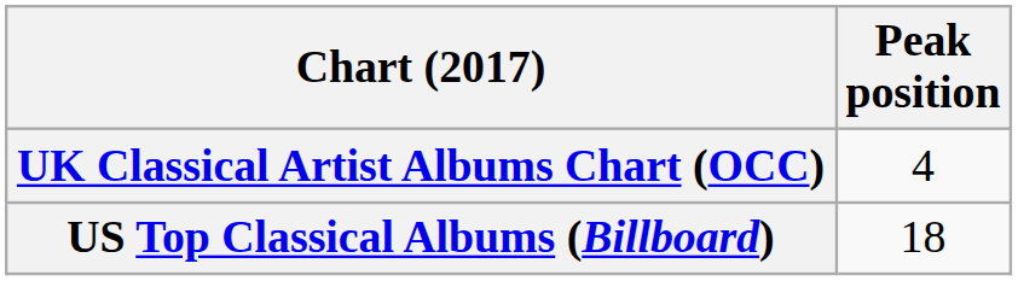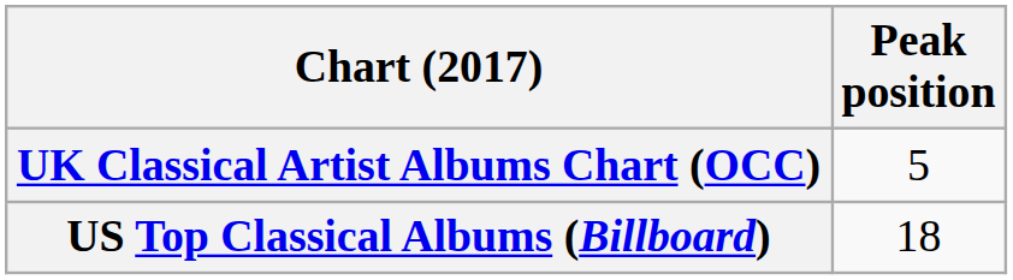UK Classical Artist Albums Chart (OCC) | Peak position: 4 -> 5
